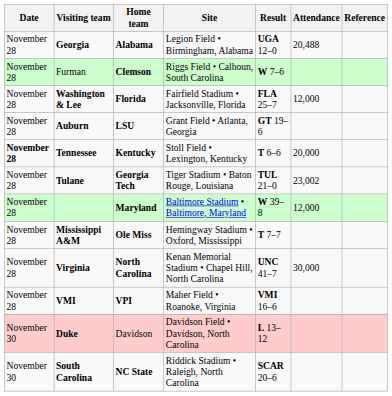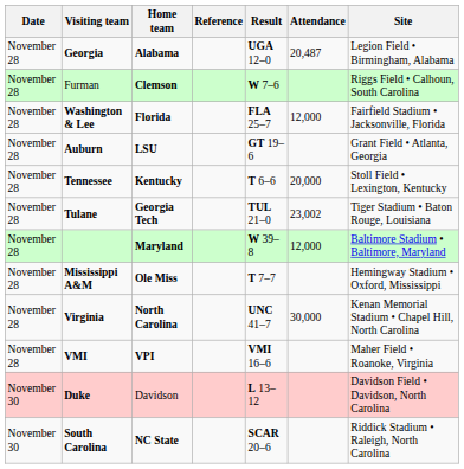columns swapped: Site <-> Reference
Georgia | Attendance: 20,488 -> 20,487
Tennessee | Date: bold -> normal
